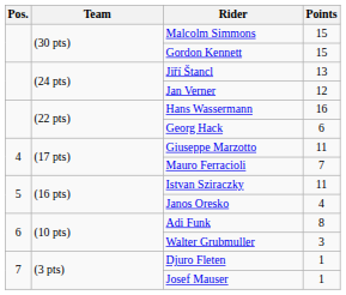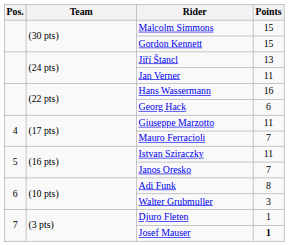Jan Verner | Points: 12 -> 11
Janos Oresko | Points: 4 -> 7
Josef Mauser | Points: normal -> bold
